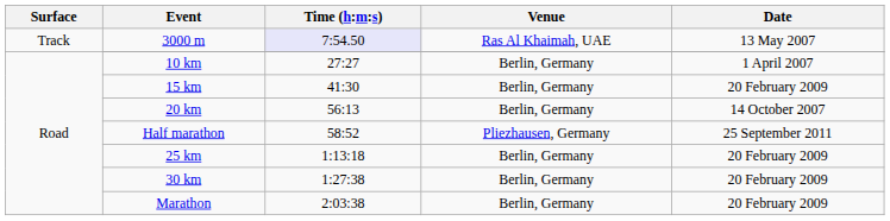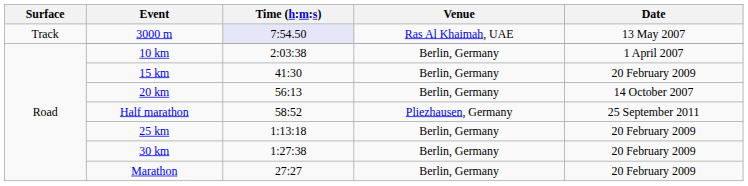10 km | Time (h:m:s): 27:27 -> 2:03:38
Marathon | Time (h:m:s): 2:03:38 -> 27:27
